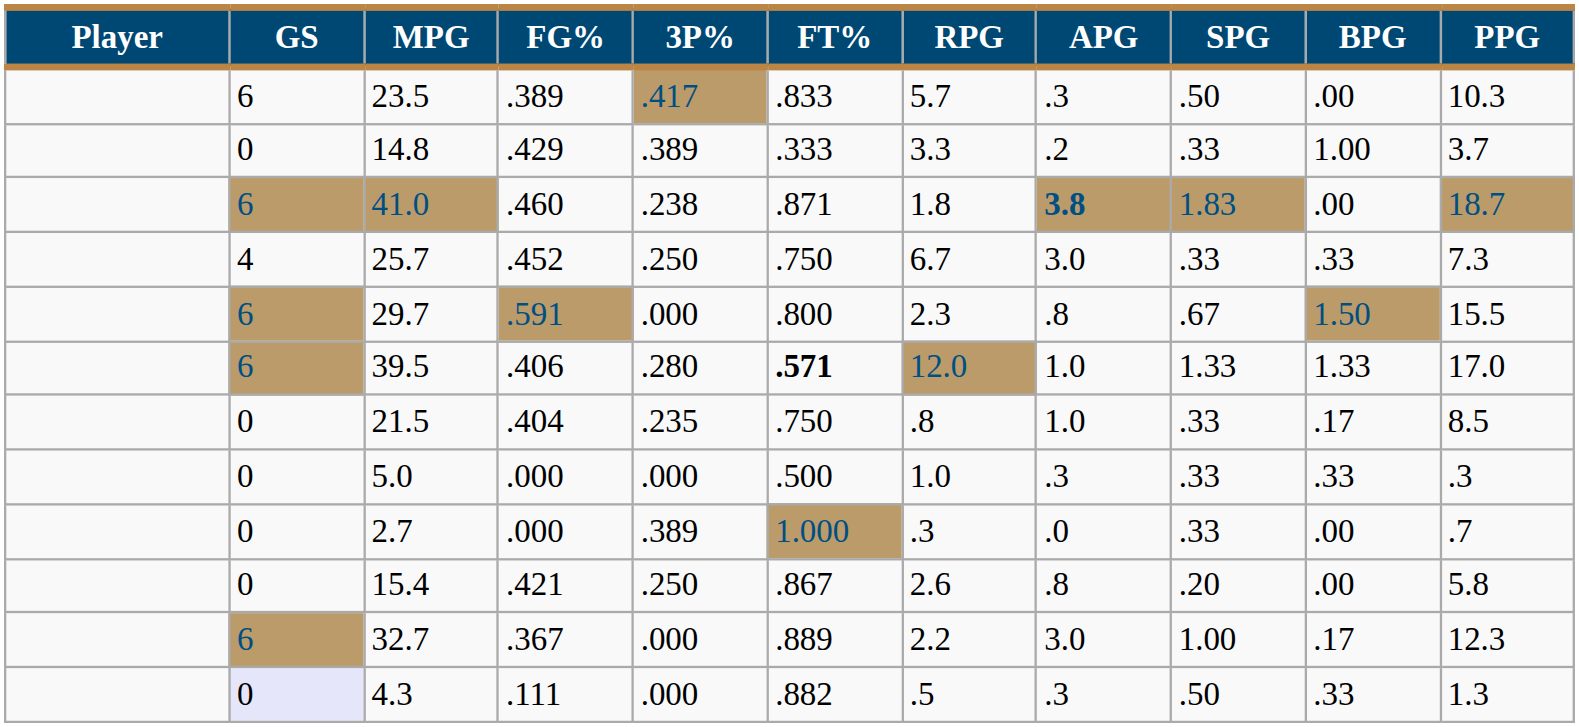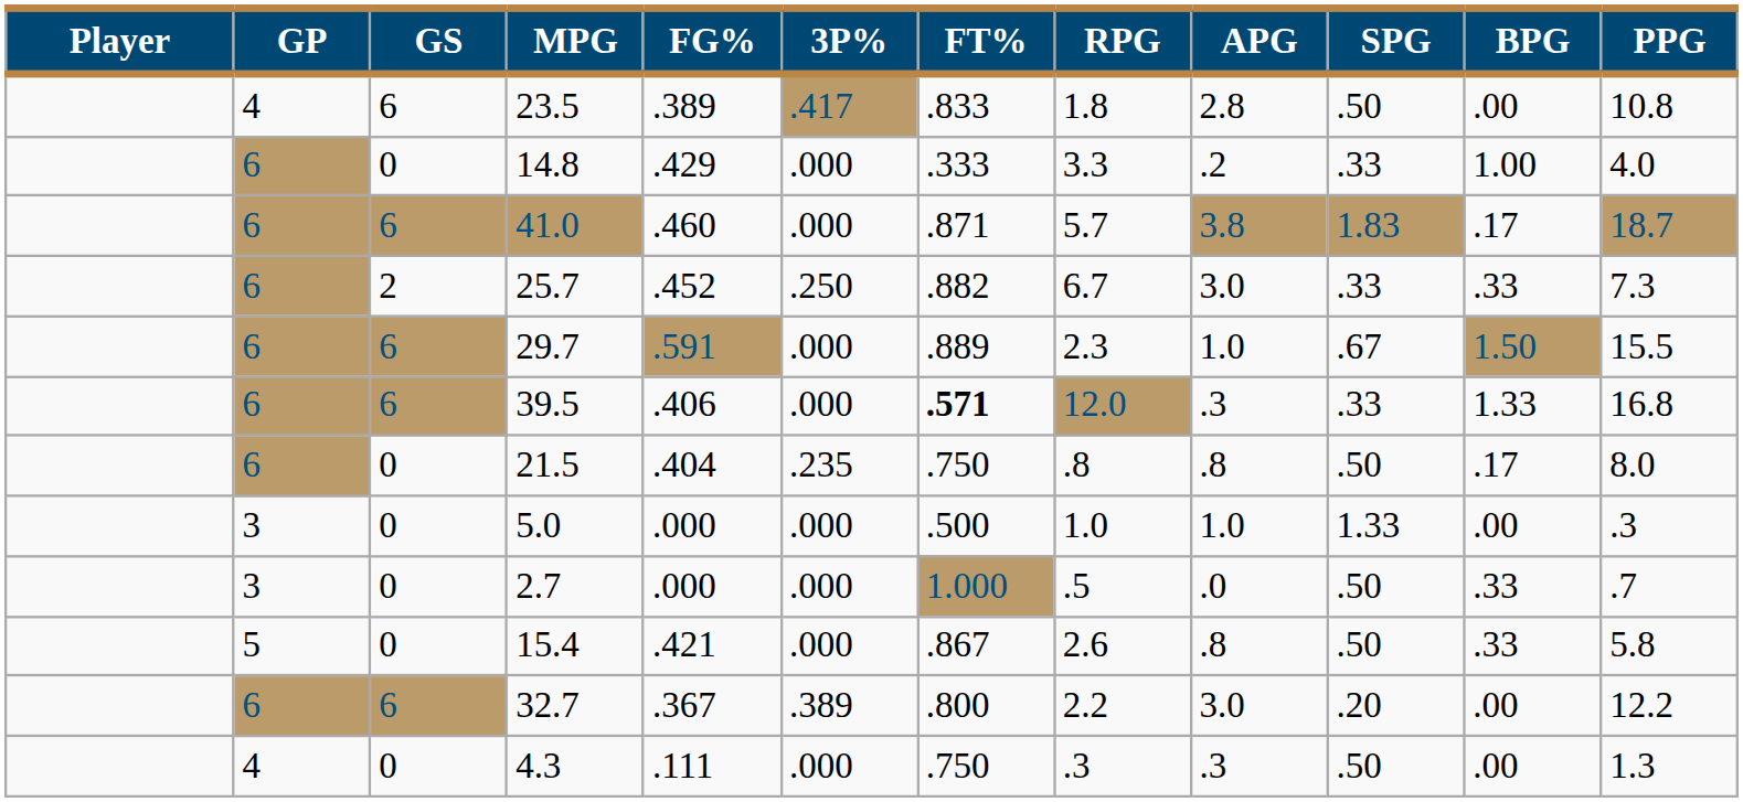+ column: GP | 4 | 6 | 6 | 6 | 6 | 6 | 6 | 3 | 3 | 5 | 6 | 4
23.5 | RPG: 5.7 -> 1.8
23.5 | APG: .3 -> 2.8
23.5 | PPG: 10.3 -> 10.8
14.8 | 3P%: .389 -> .000
14.8 | PPG: 3.7 -> 4.0
41.0 | 3P%: .238 -> .000
41.0 | RPG: 1.8 -> 5.7
41.0 | APG: bold -> normal
41.0 | BPG: .00 -> .17
25.7 | GS: 4 -> 2
25.7 | FT%: .750 -> .882
29.7 | FT%: .800 -> .889
29.7 | APG: .8 -> 1.0
39.5 | 3P%: .280 -> .000
39.5 | APG: 1.0 -> .3
39.5 | SPG: 1.33 -> .33
39.5 | PPG: 17.0 -> 16.8
21.5 | APG: 1.0 -> .8
21.5 | SPG: .33 -> .50
21.5 | PPG: 8.5 -> 8.0
5.0 | APG: .3 -> 1.0
5.0 | SPG: .33 -> 1.33
5.0 | BPG: .33 -> .00
2.7 | 3P%: .389 -> .000
2.7 | RPG: .3 -> .5
2.7 | SPG: .33 -> .50
2.7 | BPG: .00 -> .33
15.4 | 3P%: .250 -> .000
15.4 | SPG: .20 -> .50
15.4 | BPG: .00 -> .33
32.7 | 3P%: .000 -> .389
32.7 | FT%: .889 -> .800
32.7 | SPG: 1.00 -> .20
32.7 | BPG: .17 -> .00
32.7 | PPG: 12.3 -> 12.2
4.3 | GS: lavender background -> no background
4.3 | FT%: .882 -> .750
4.3 | RPG: .5 -> .3
4.3 | BPG: .33 -> .00
